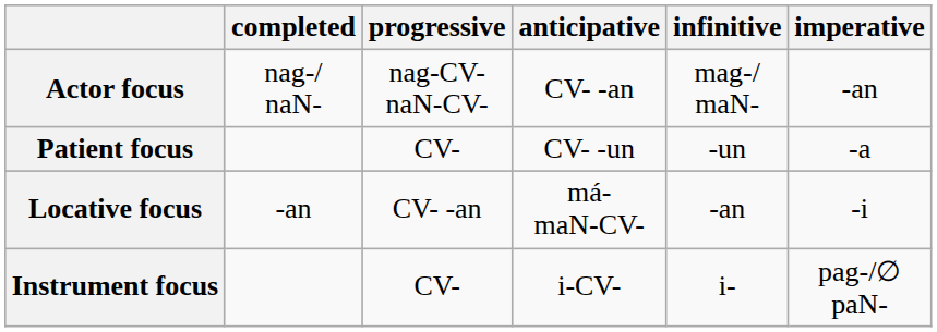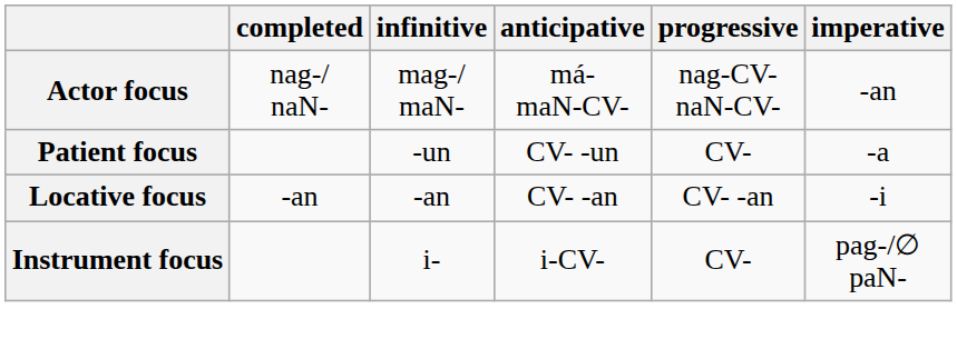columns swapped: progressive <-> infinitive
Actor focus | anticipative: CV- -an -> má- maN-CV-
Locative focus | anticipative: má- maN-CV- -> CV- -an
